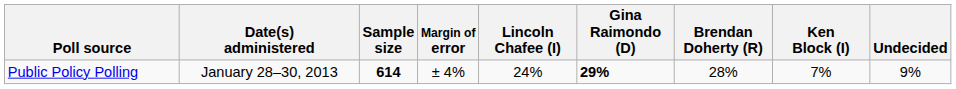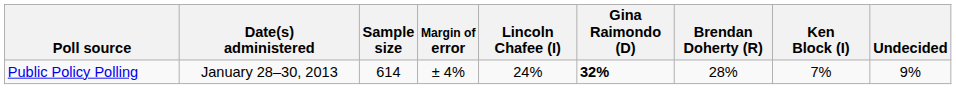Public Policy Polling | Sample size: bold -> normal
Public Policy Polling | Gina Raimondo (D): 29% -> 32%
